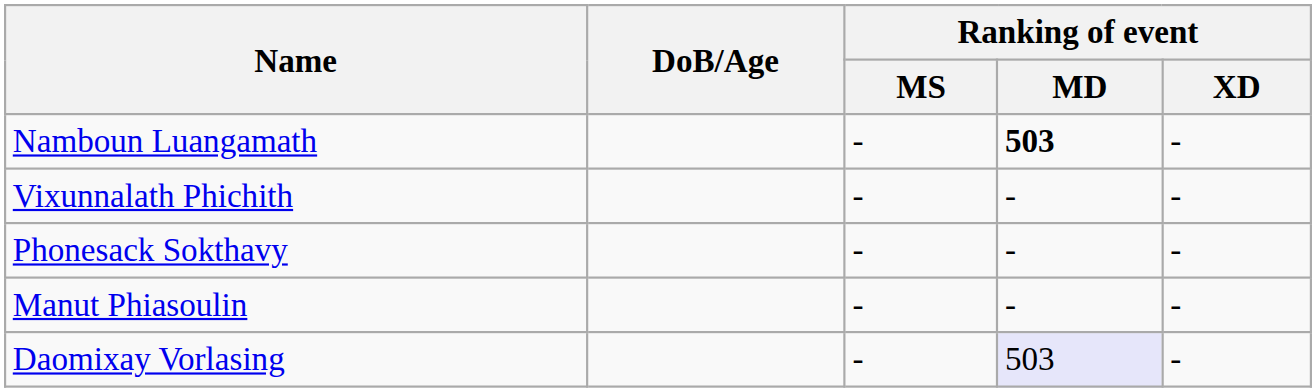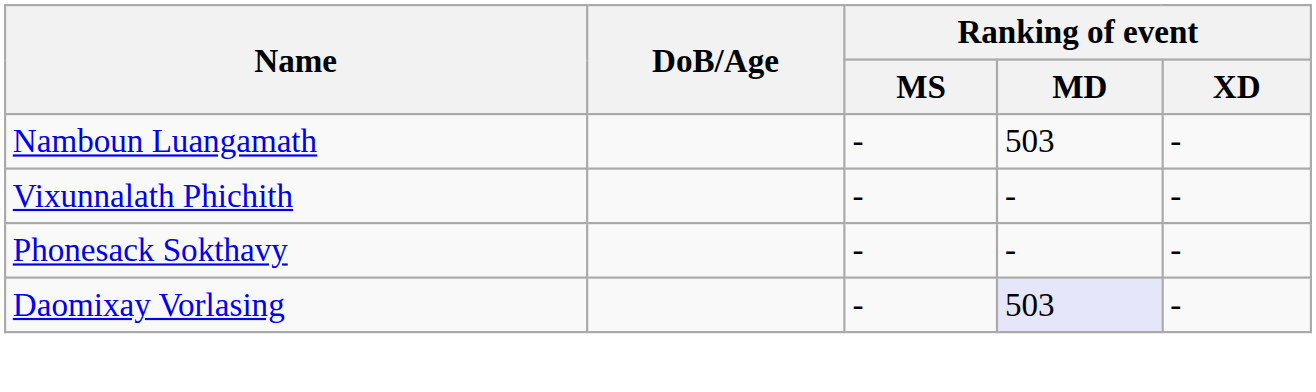Namboun Luangamath | Ranking of event / MD: bold -> normal
- row: Manut Phiasoulin | - | - | -
